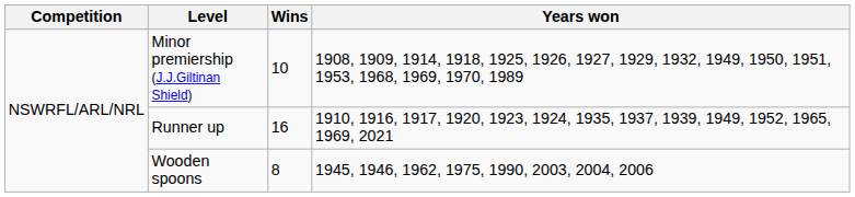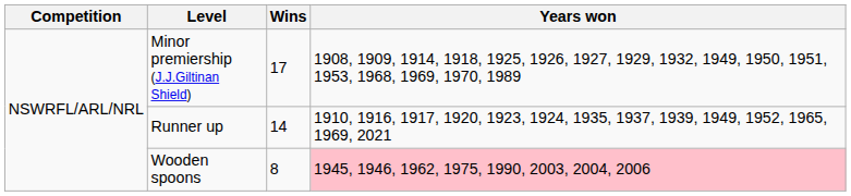Minor premiership (J.J.Giltinan Shield) | Wins: 10 -> 17
Runner up | Wins: 16 -> 14
Wooden spoons | Years won: no background -> pink background
